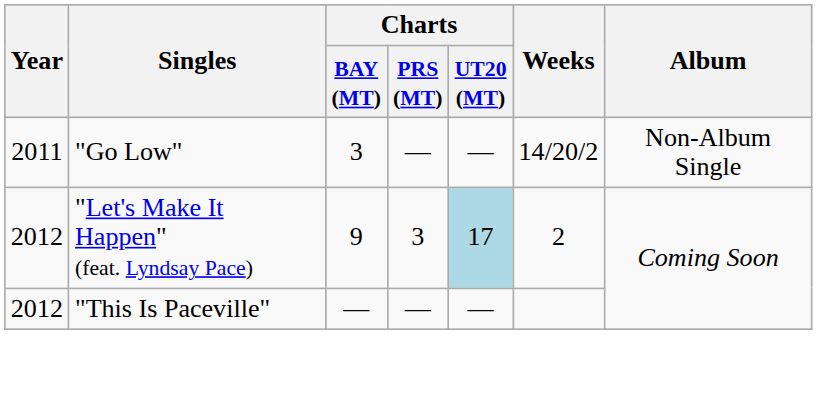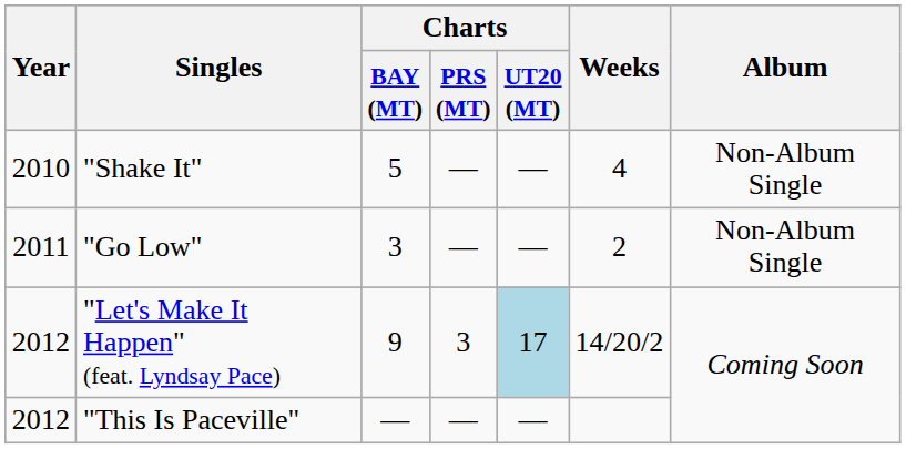+ row: 2010 | "Shake It" | 5 | — | — | 4 | Non-Album Single
"Go Low" | Weeks: 14/20/2 -> 2
"Let's Make It Happen" (feat. Lyndsay Pace) | Weeks: 2 -> 14/20/2
